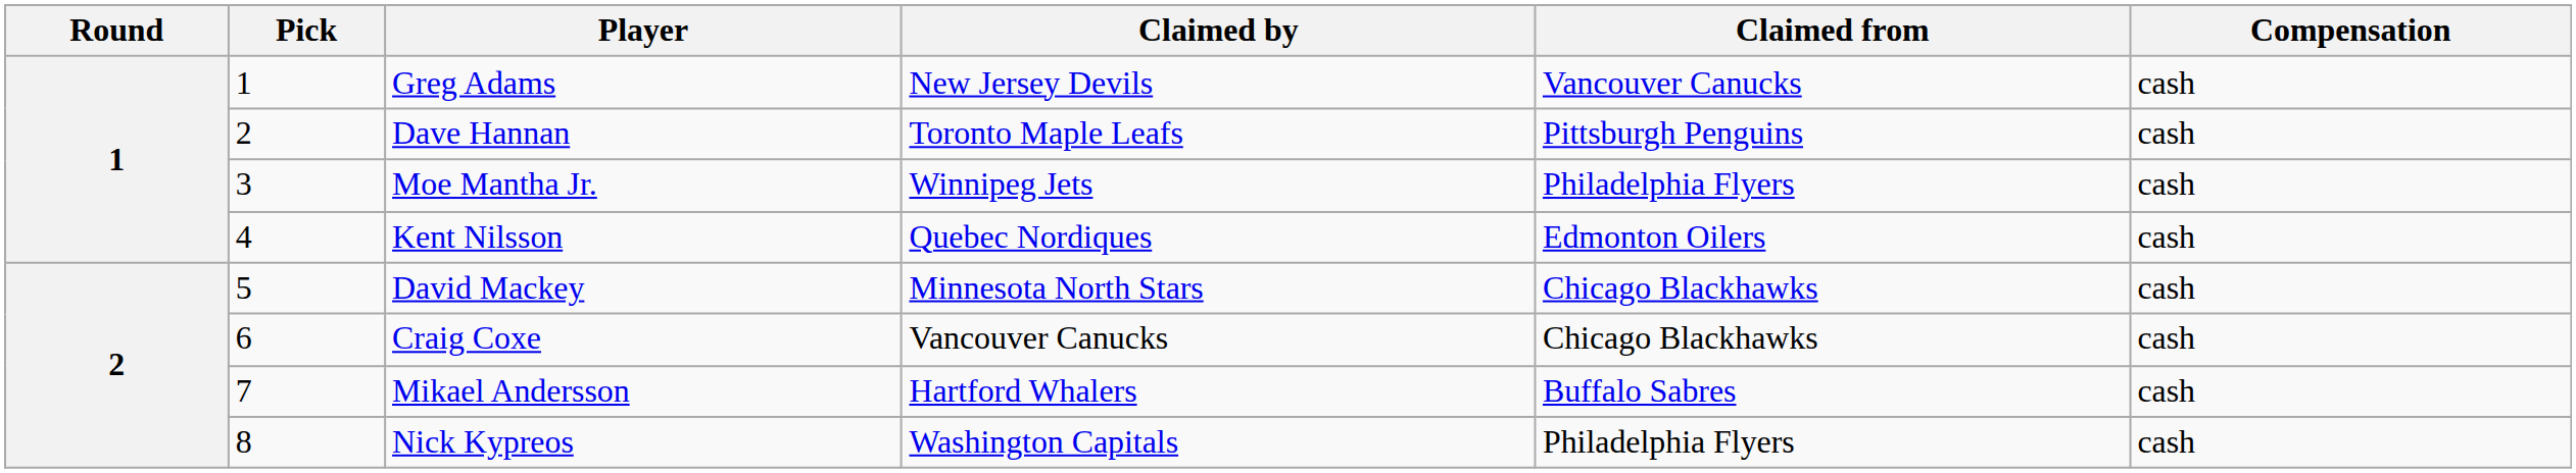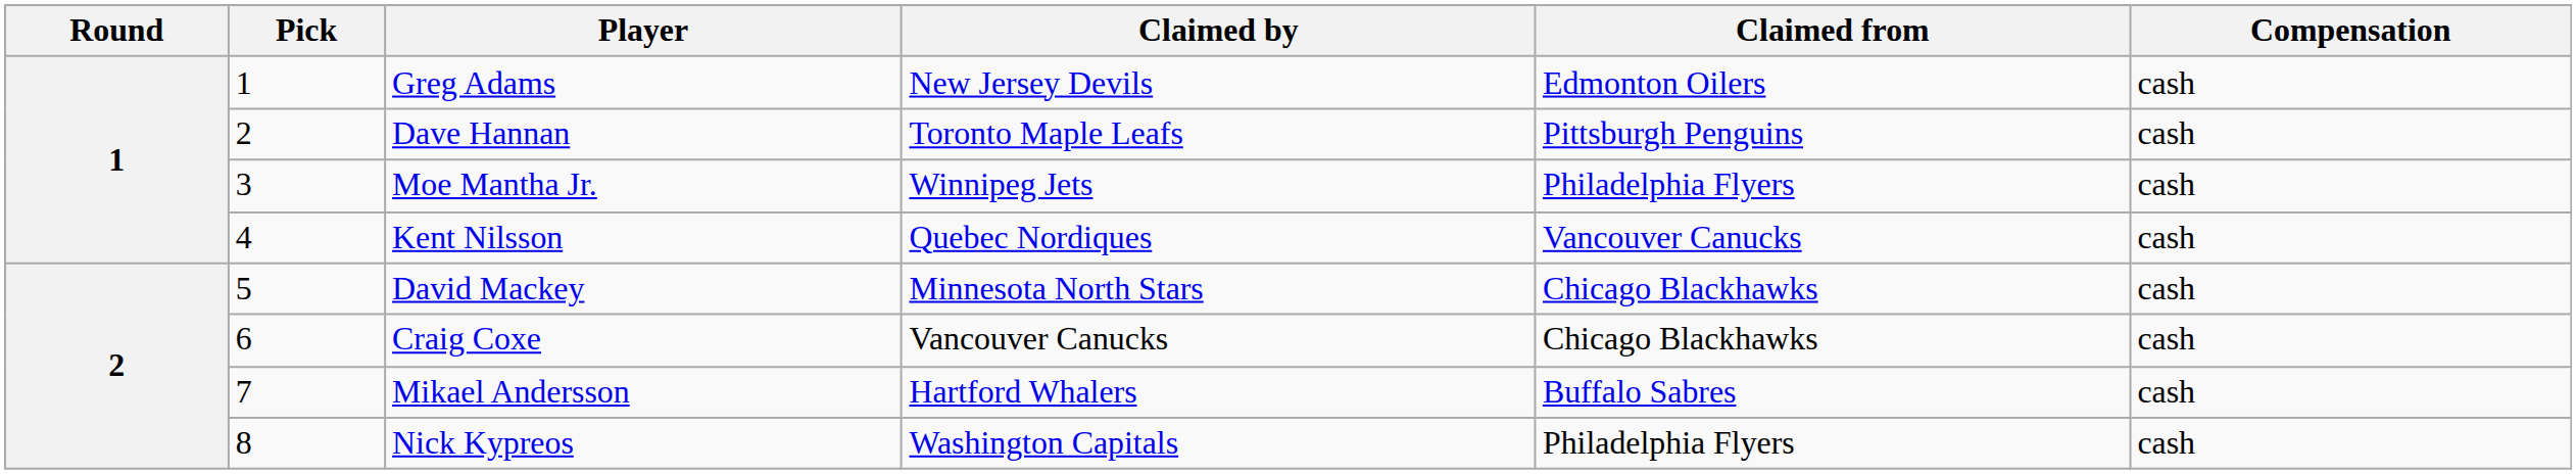Greg Adams | Claimed from: Vancouver Canucks -> Edmonton Oilers
Kent Nilsson | Claimed from: Edmonton Oilers -> Vancouver Canucks
